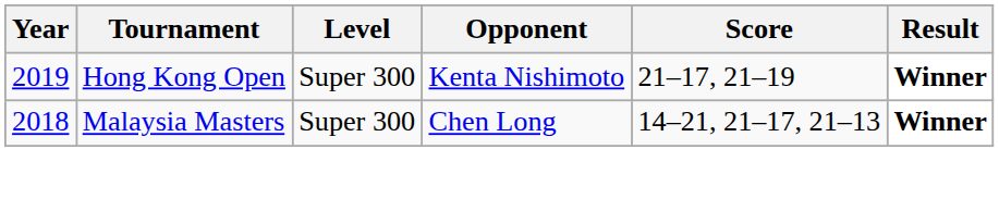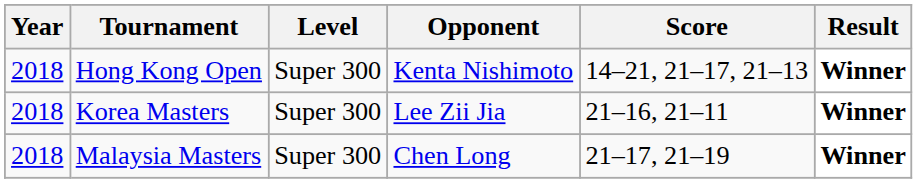Hong Kong Open | Year: 2019 -> 2018
Hong Kong Open | Score: 21–17, 21–19 -> 14–21, 21–17, 21–13
+ row: 2018 | Korea Masters | Super 300 | Lee Zii Jia | 21–16, 21–11 | Winner
Malaysia Masters | Score: 14–21, 21–17, 21–13 -> 21–17, 21–19
